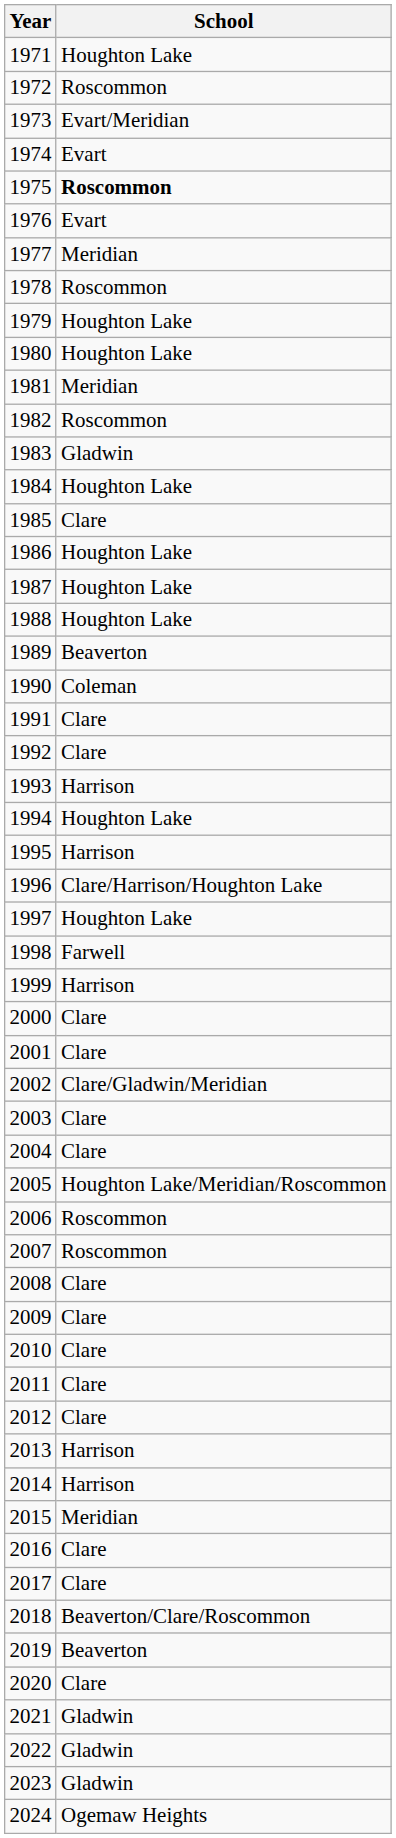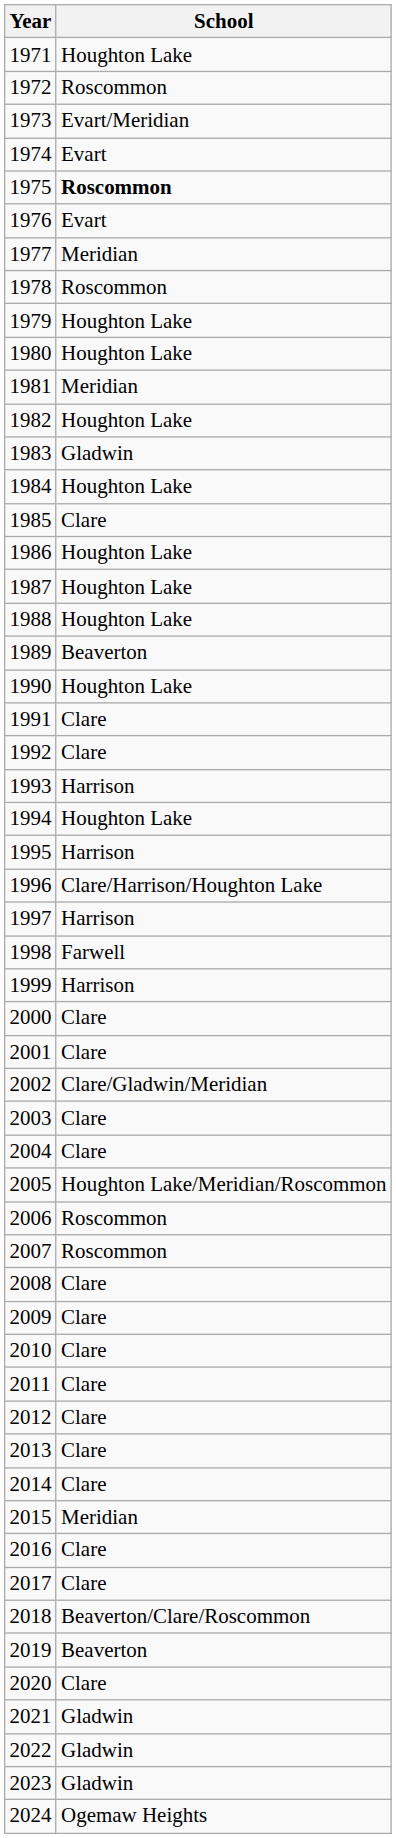1982 | School: Roscommon -> Houghton Lake
1990 | School: Coleman -> Houghton Lake
1997 | School: Houghton Lake -> Harrison
2013 | School: Harrison -> Clare
2014 | School: Harrison -> Clare
